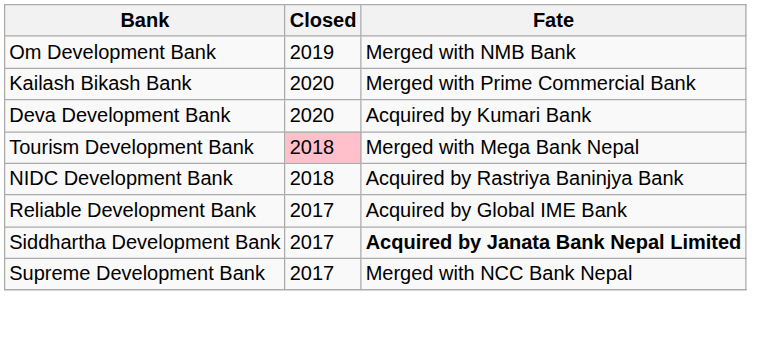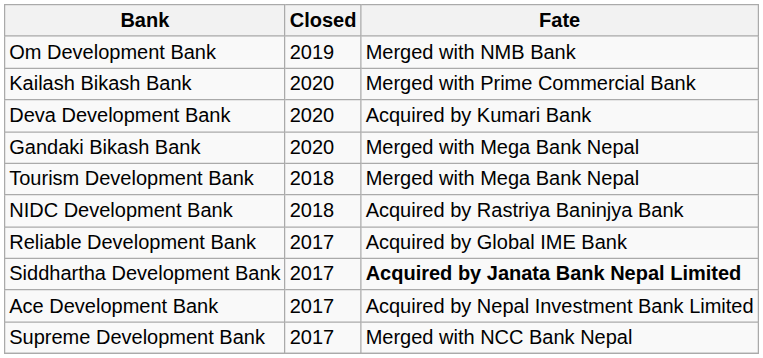+ row: Gandaki Bikash Bank | 2020 | Merged with Mega Bank Nepal
Tourism Development Bank | Closed: pink background -> no background
+ row: Ace Development Bank | 2017 | Acquired by Nepal Investment Bank Limited
